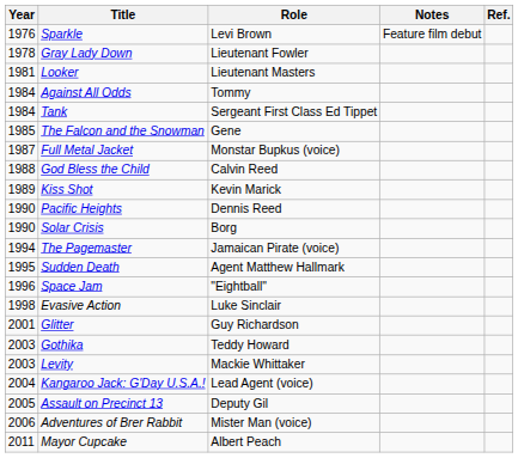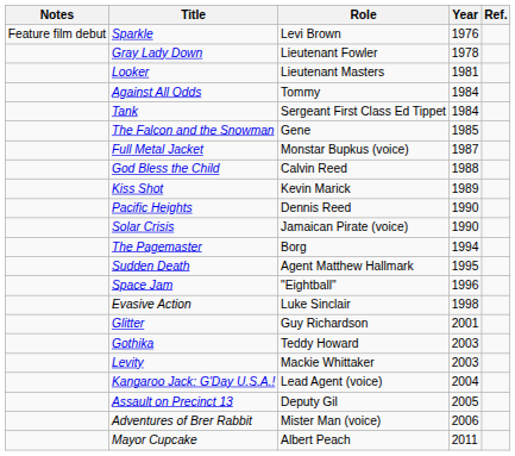columns swapped: Year <-> Notes
Solar Crisis | Role: Borg -> Jamaican Pirate (voice)
The Pagemaster | Role: Jamaican Pirate (voice) -> Borg
